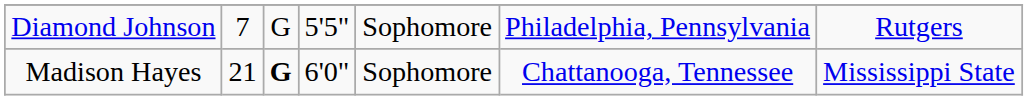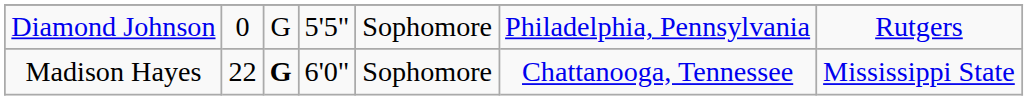Diamond Johnson | column 2: 7 -> 0
Madison Hayes | column 2: 21 -> 22
